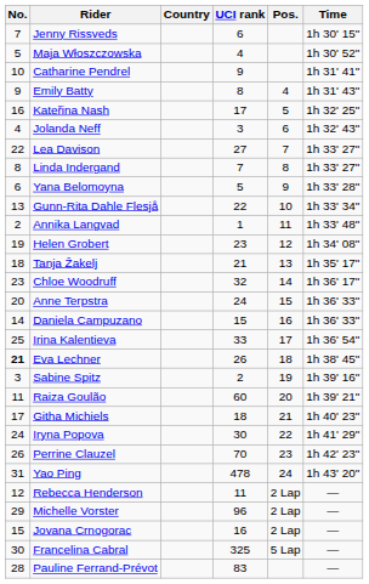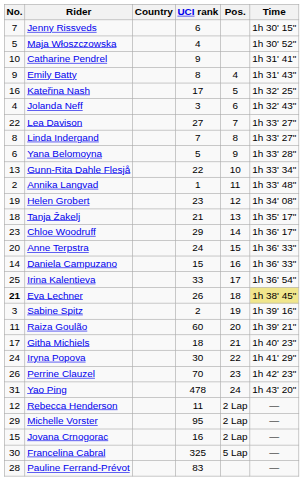Chloe Woodruff | UCI rank: 32 -> 29
Eva Lechner | Time: no background -> khaki background
Michelle Vorster | UCI rank: 96 -> 95
